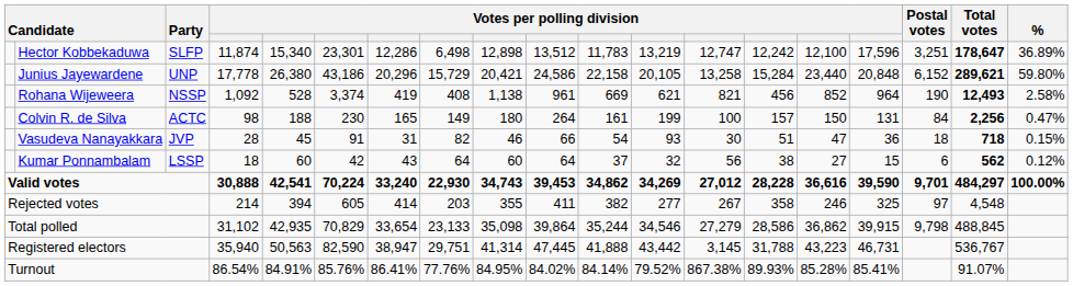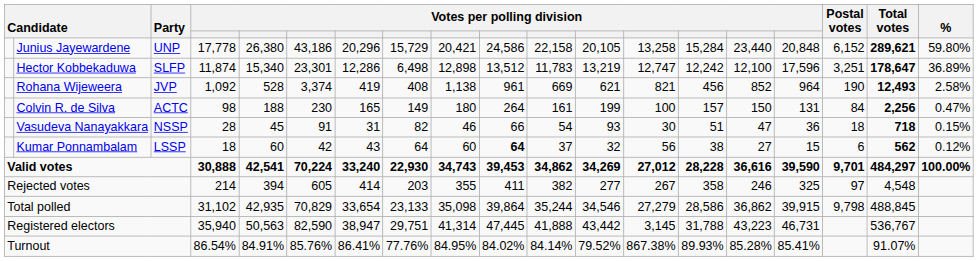rows swapped: Junius Jayewardene <-> Hector Kobbekaduwa
Rohana Wijeweera | Party: NSSP -> JVP
Vasudeva Nanayakkara | Party: JVP -> NSSP
Kumar Ponnambalam | column 10: normal -> bold
